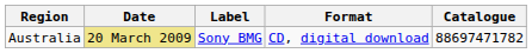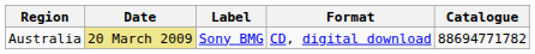Australia | Catalogue: 88697471782 -> 88694771782
